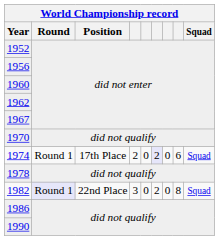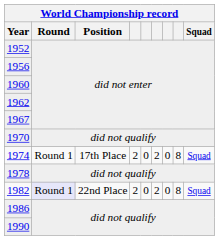1974 | column 6: lavender background -> no background
1974 | column 8: 6 -> 8
1982 | column 4: 3 -> 2
